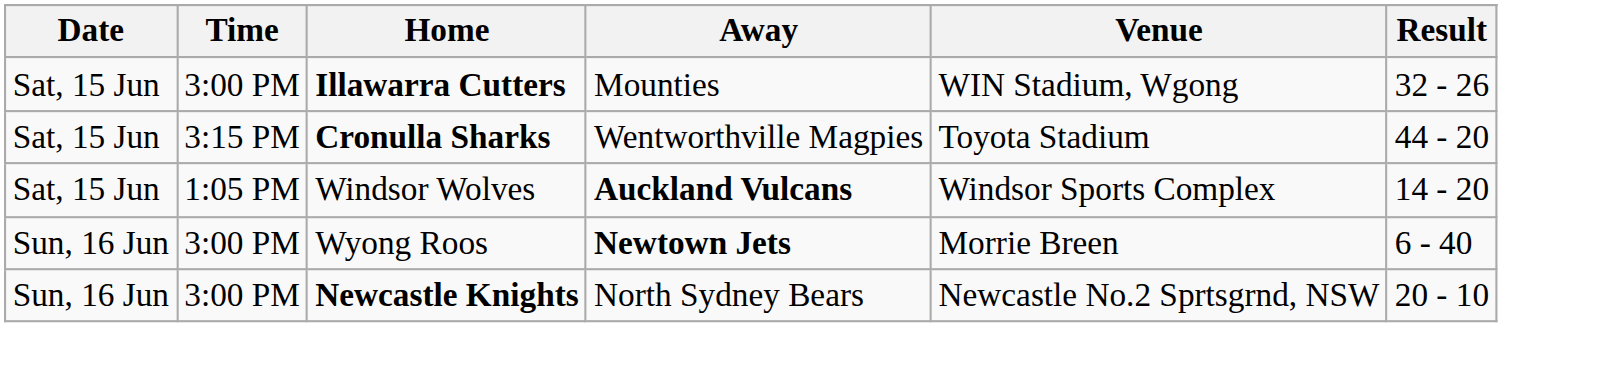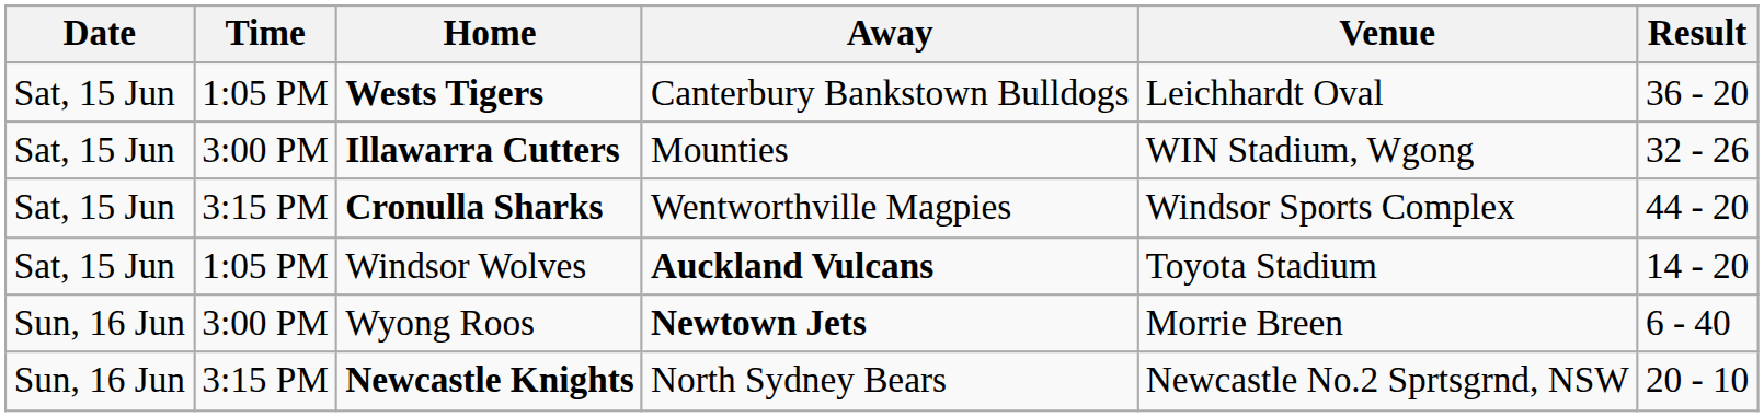+ row: Sat, 15 Jun | 1:05 PM | Wests Tigers | Canterbury Bankstown Bulldogs | Leichhardt Oval | 36 - 20
Cronulla Sharks | Venue: Toyota Stadium -> Windsor Sports Complex
Windsor Wolves | Venue: Windsor Sports Complex -> Toyota Stadium
Newcastle Knights | Time: 3:00 PM -> 3:15 PM
